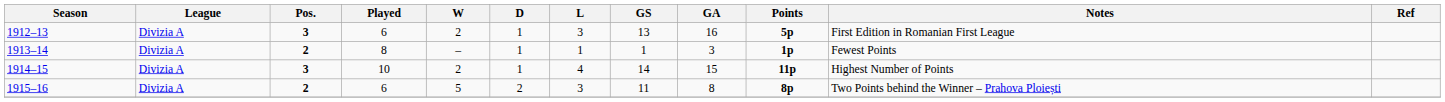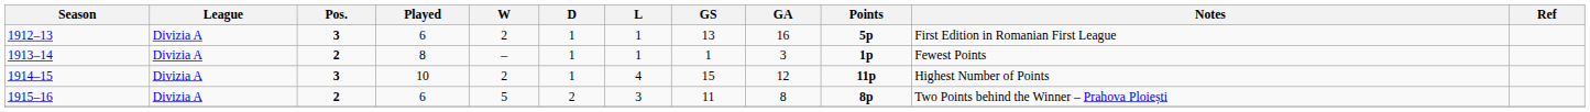1912–13 | L: 3 -> 1
1914–15 | GS: 14 -> 15
1914–15 | GA: 15 -> 12
